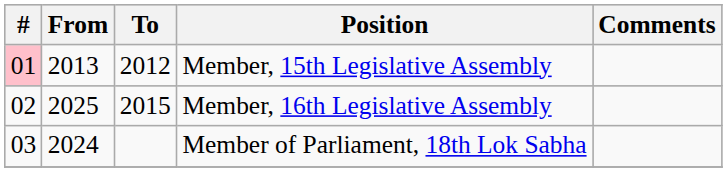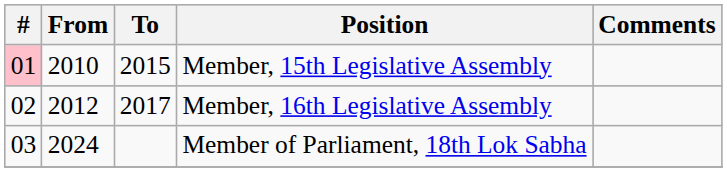Member, 15th Legislative Assembly | From: 2013 -> 2010
Member, 15th Legislative Assembly | To: 2012 -> 2015
Member, 16th Legislative Assembly | From: 2025 -> 2012
Member, 16th Legislative Assembly | To: 2015 -> 2017
